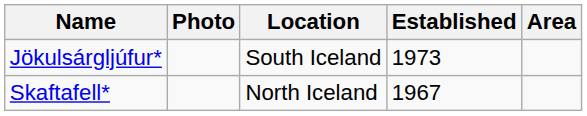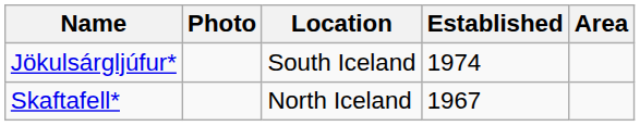Jökulsárgljúfur* | Established: 1973 -> 1974
